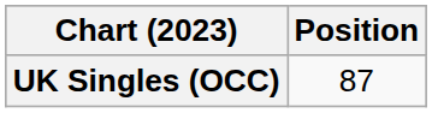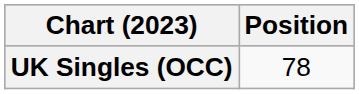UK Singles (OCC) | Position: 87 -> 78
